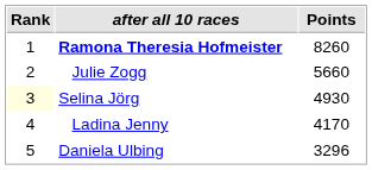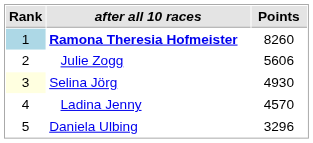Ramona Theresia Hofmeister | Rank: no background -> lightblue background
Julie Zogg | Points: 5660 -> 5606
Ladina Jenny | Points: 4170 -> 4570
